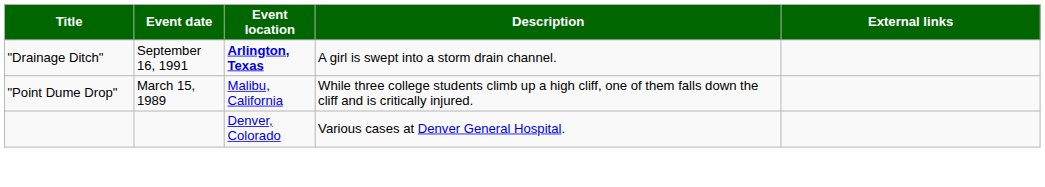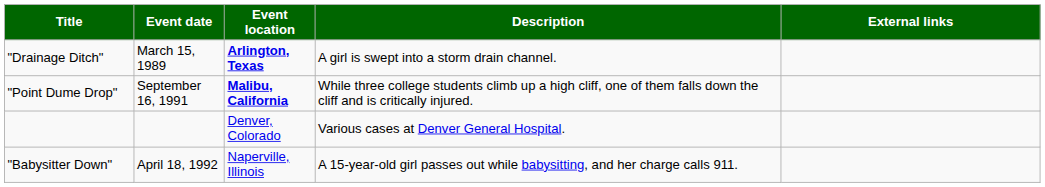"Drainage Ditch" | Event date: September 16, 1991 -> March 15, 1989
"Point Dume Drop" | Event date: March 15, 1989 -> September 16, 1991
"Point Dume Drop" | Event location: normal -> bold
+ row: "Babysitter Down" | April 18, 1992 | Naperville, Illinois | A 15-year-old girl passes out while babysitting, and her charge calls 911.
